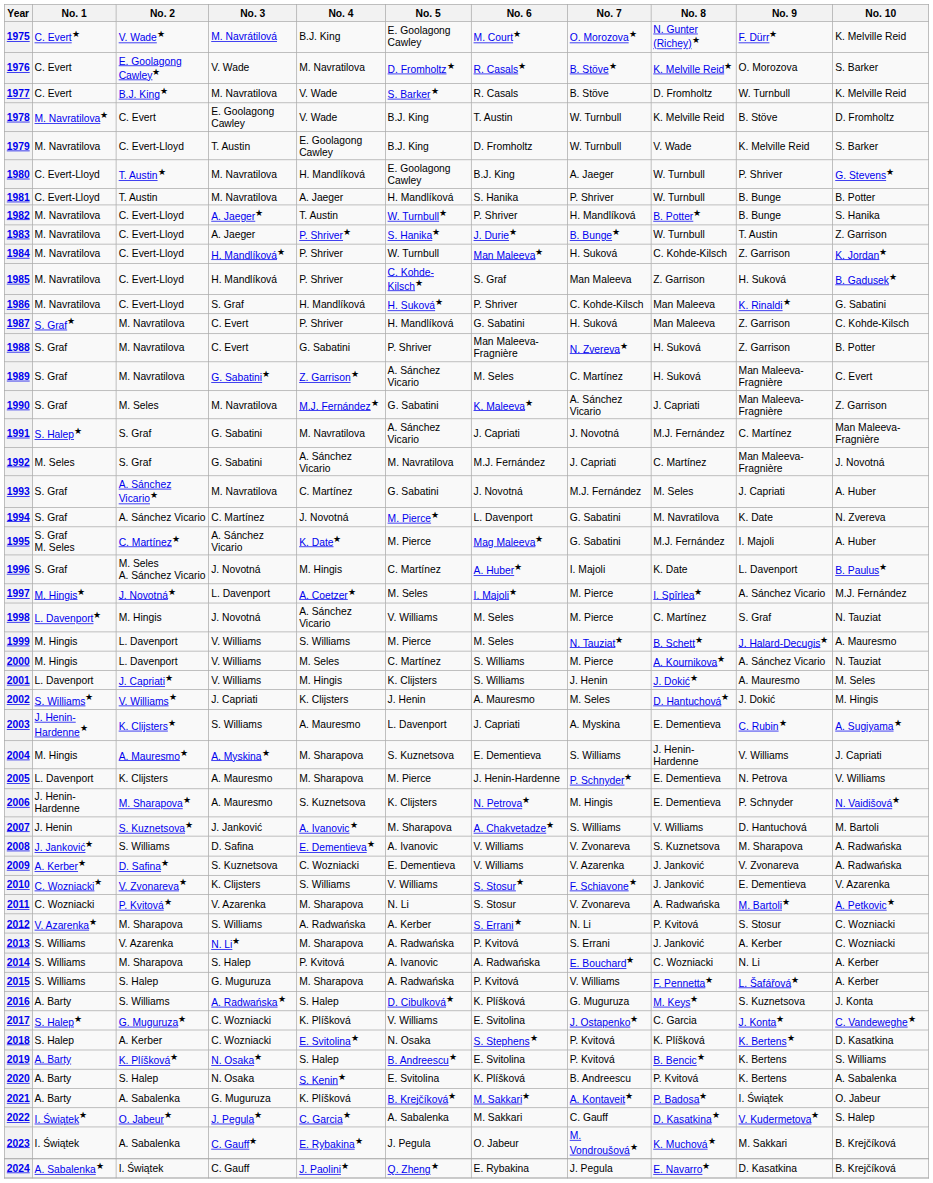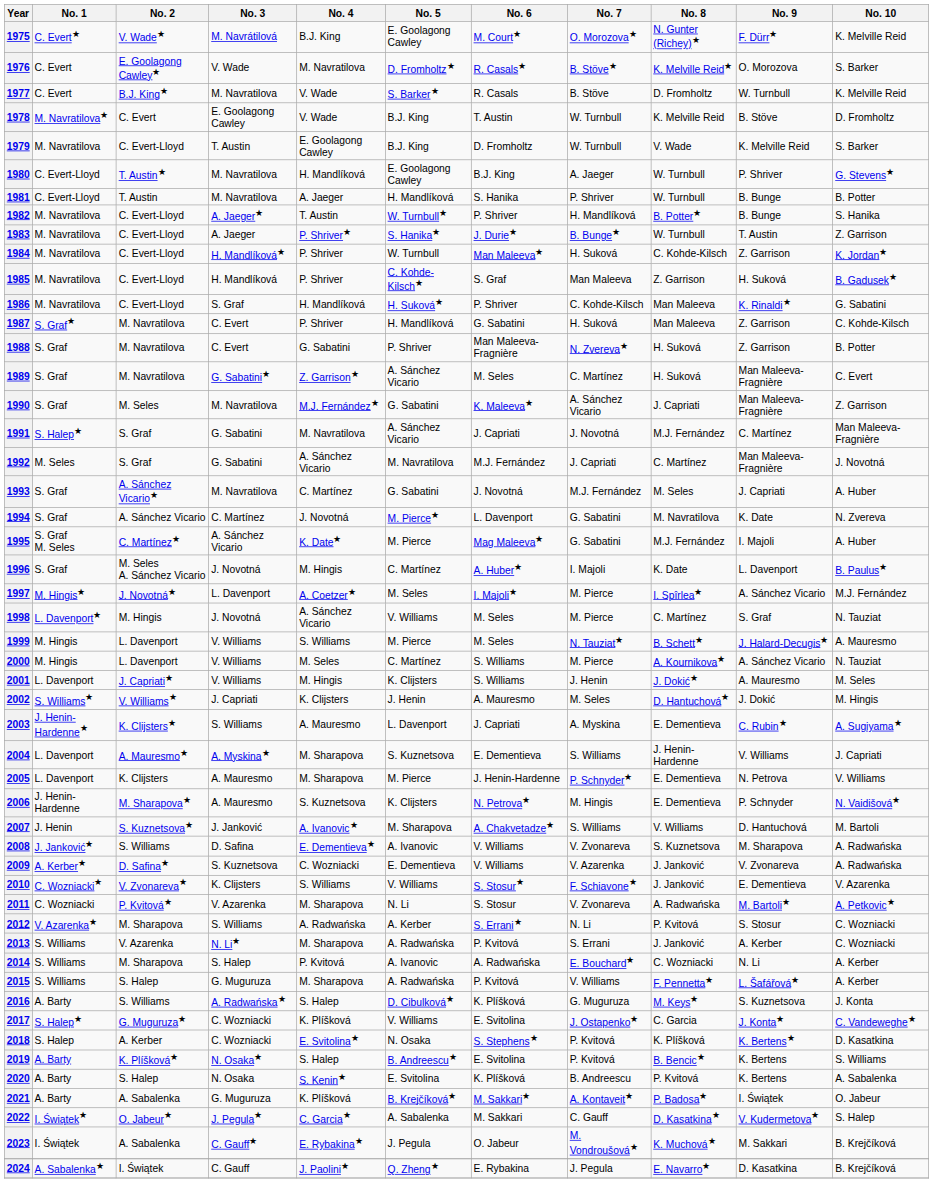2004 | No. 1: M. Hingis -> L. Davenport
